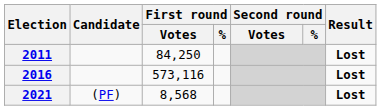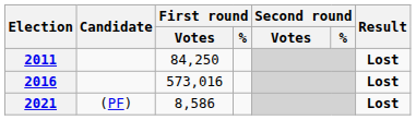2016 | First round / Votes: 573,116 -> 573,016
2021 | First round / Votes: 8,568 -> 8,586
